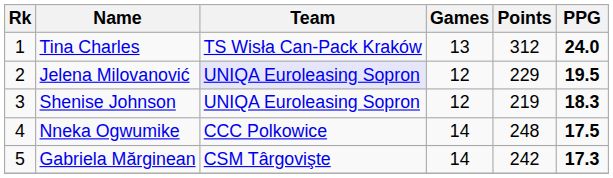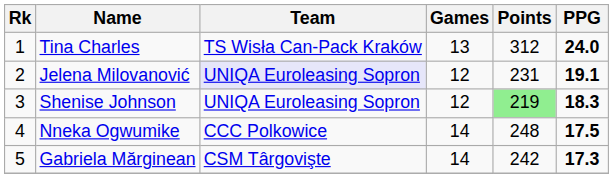Jelena Milovanović | Points: 229 -> 231
Jelena Milovanović | PPG: 19.5 -> 19.1
Shenise Johnson | Points: no background -> lightgreen background
